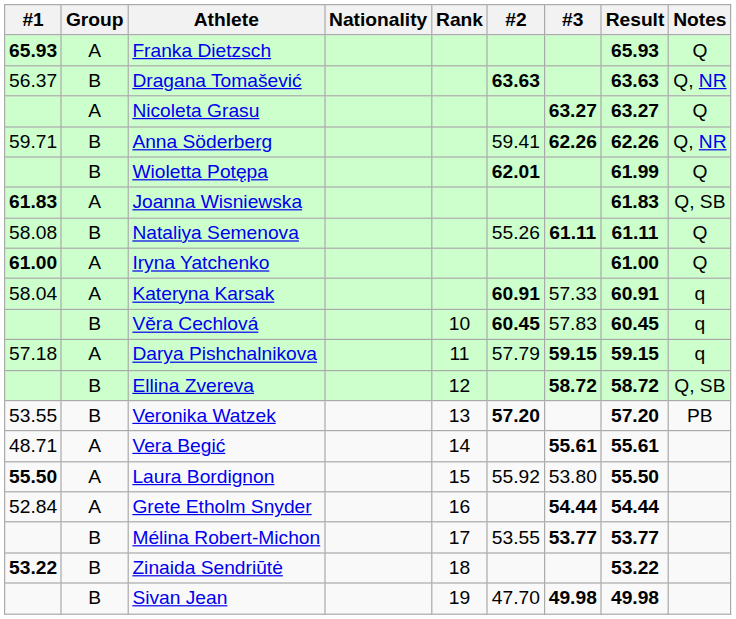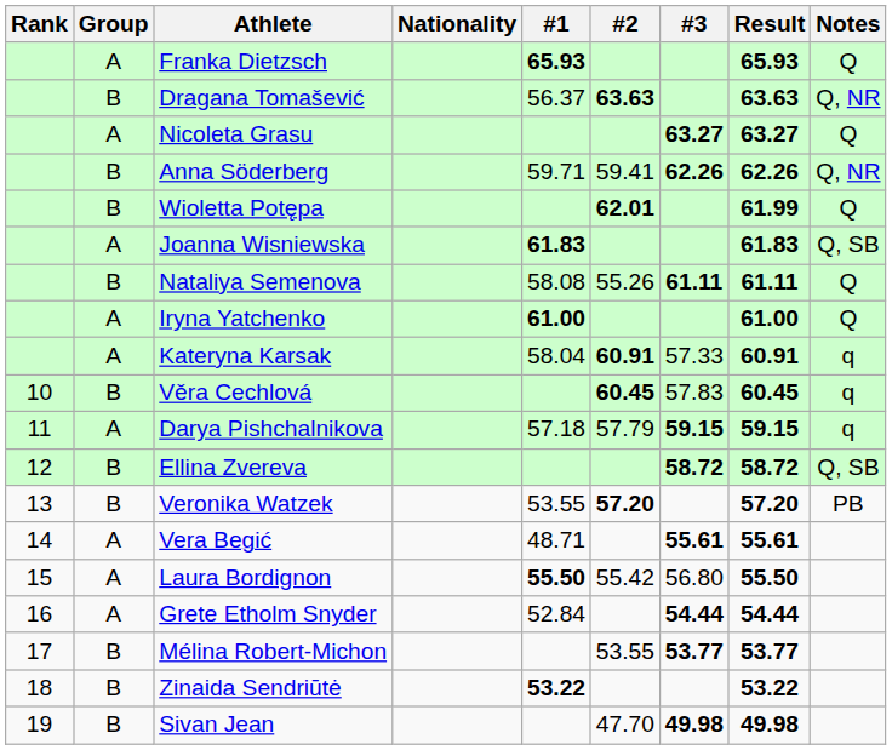columns swapped: Rank <-> #1
Laura Bordignon | #2: 55.92 -> 55.42
Laura Bordignon | #3: 53.80 -> 56.80
